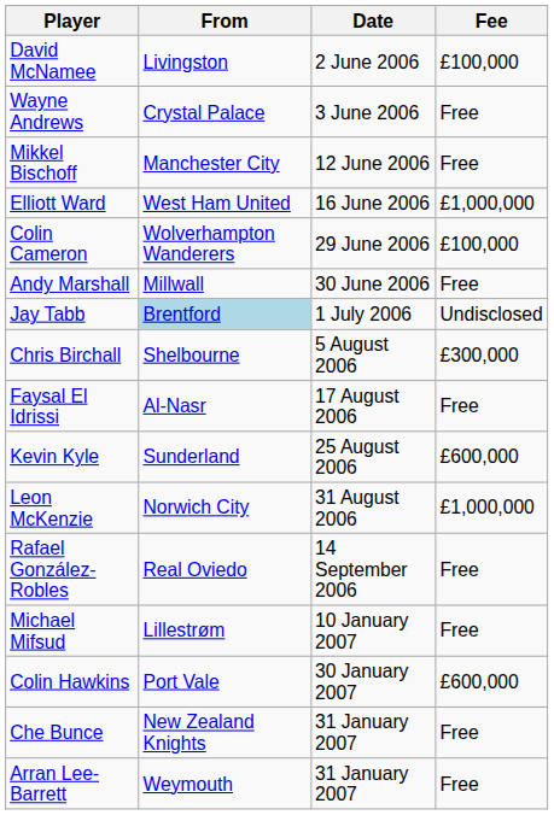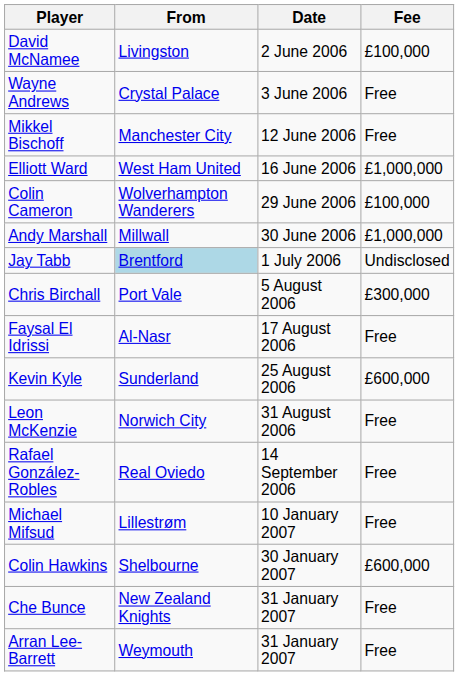Andy Marshall | Fee: Free -> £1,000,000
Chris Birchall | From: Shelbourne -> Port Vale
Leon McKenzie | Fee: £1,000,000 -> Free
Colin Hawkins | From: Port Vale -> Shelbourne
